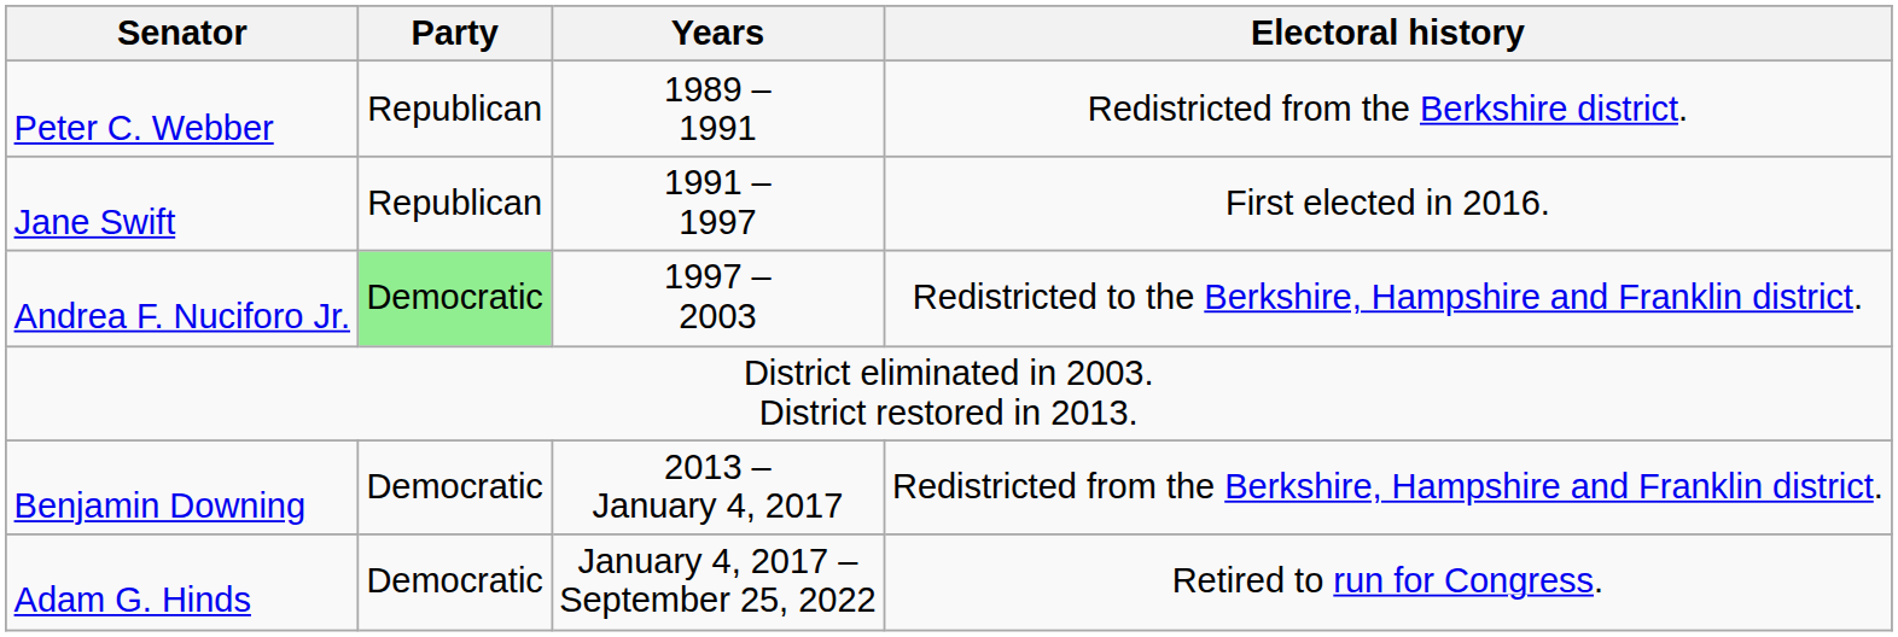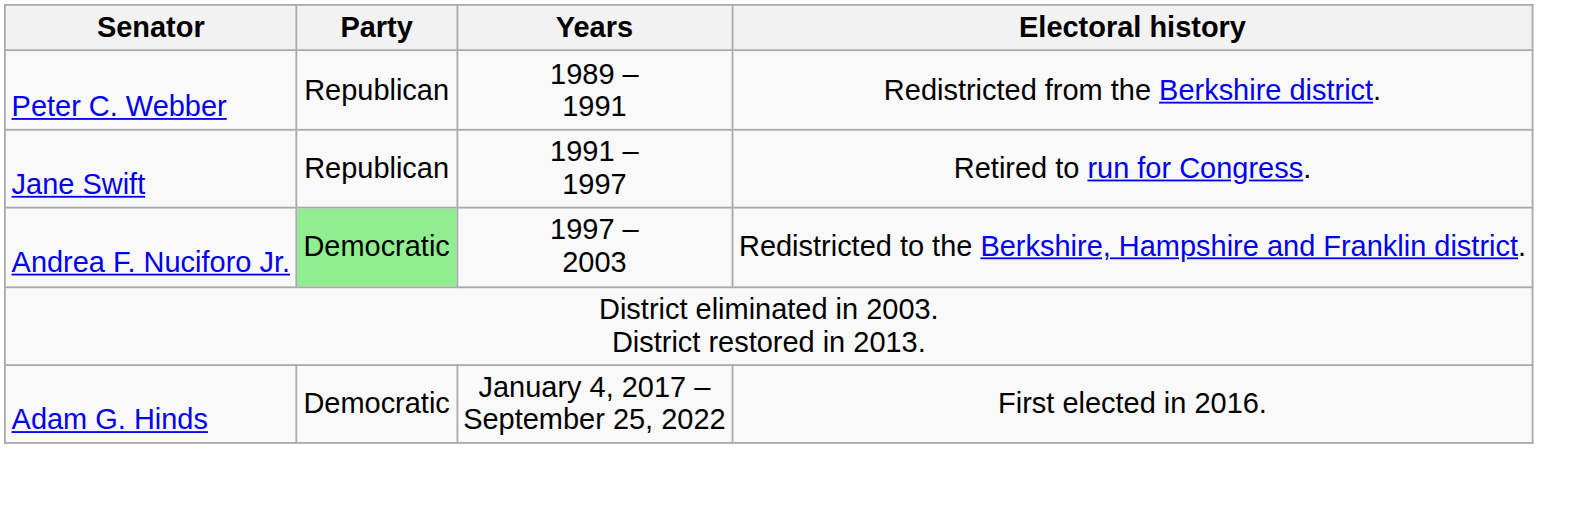Jane Swift | Electoral history: First elected in 2016. -> Retired to run for Congress.
- row: Benjamin Downing | Democratic | 2013 – January 4, 2017 | Redistricted from the Berkshire, Hampshire and Franklin district.
Adam G. Hinds | Electoral history: Retired to run for Congress. -> First elected in 2016.
